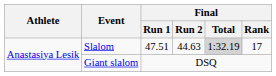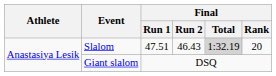Slalom | Final / Run 2: 44.63 -> 46.43
Slalom | Final / Rank: 17 -> 20
